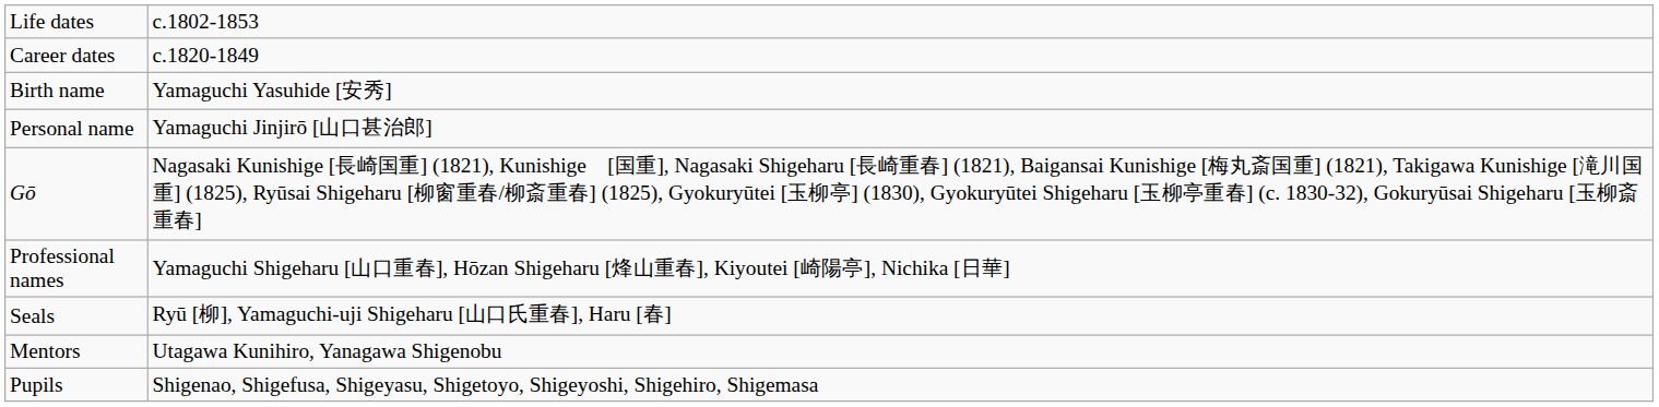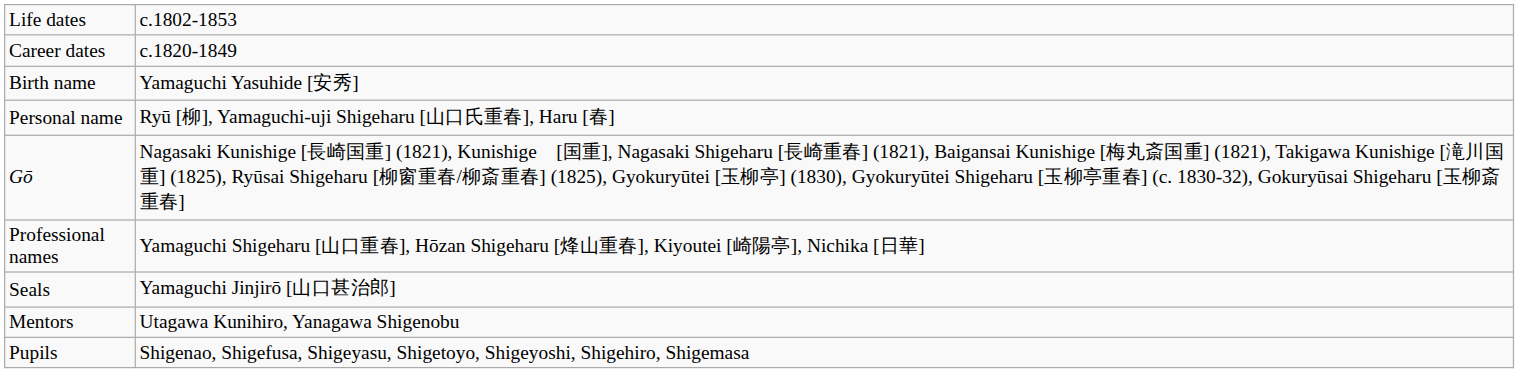Personal name | column 2: Yamaguchi Jinjirō [山口甚治郎] -> Ryū [柳], Yamaguchi-uji Shigeharu [山口氏重春], Haru [春]
Seals | column 2: Ryū [柳], Yamaguchi-uji Shigeharu [山口氏重春], Haru [春] -> Yamaguchi Jinjirō [山口甚治郎]
